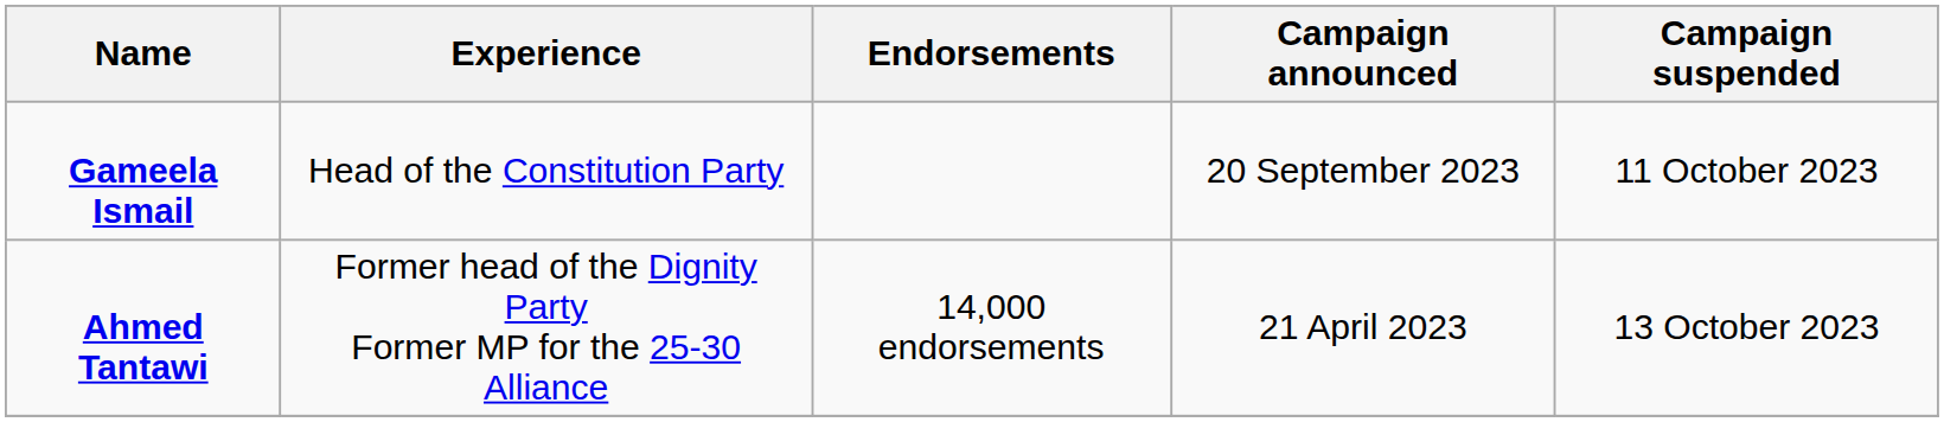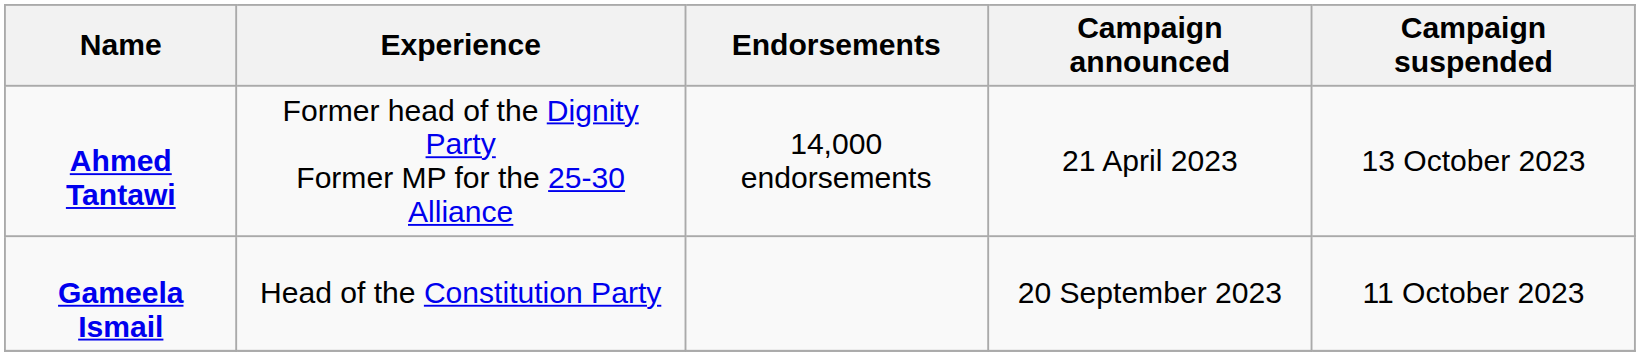rows swapped: Gameela Ismail <-> Ahmed Tantawi
